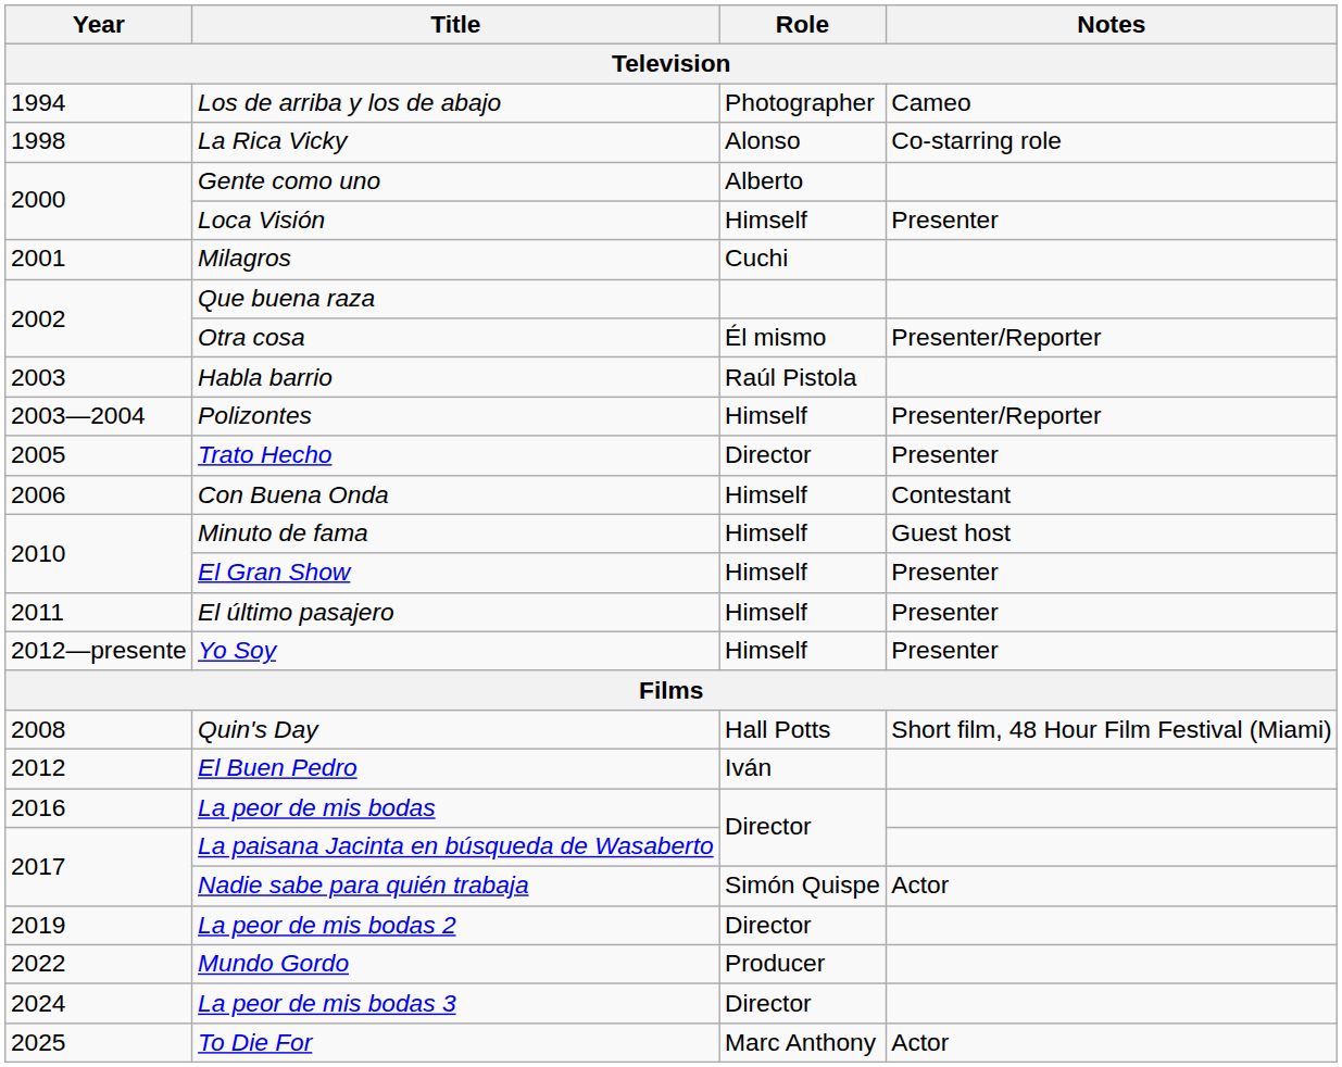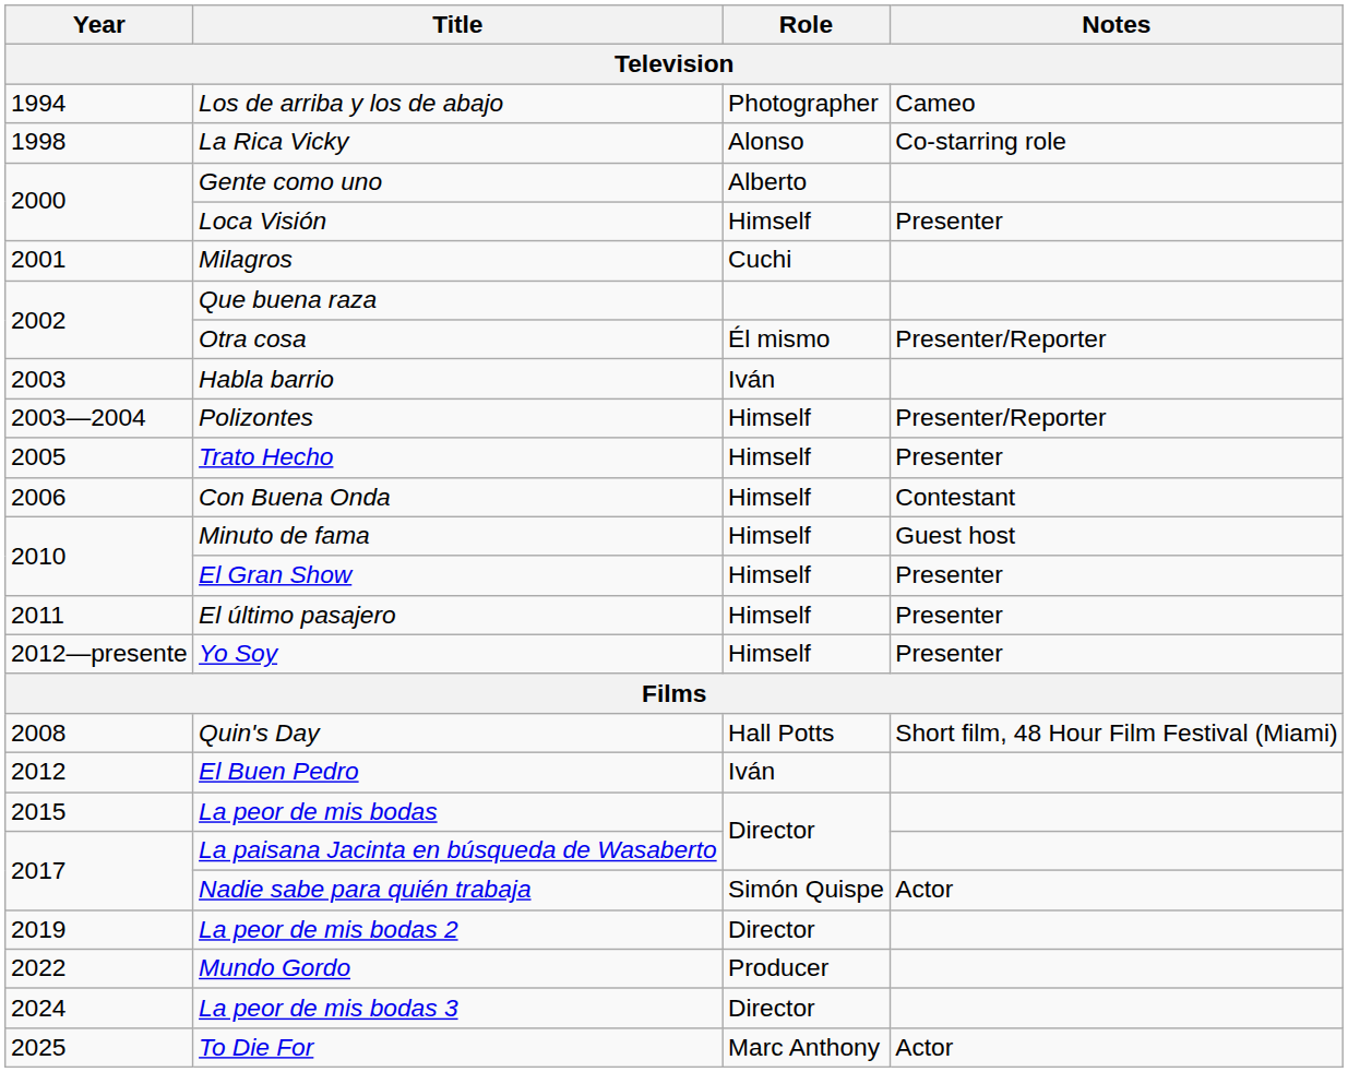Habla barrio | Role: Raúl Pistola -> Iván
Trato Hecho | Role: Director -> Himself
La peor de mis bodas | Year: 2016 -> 2015
